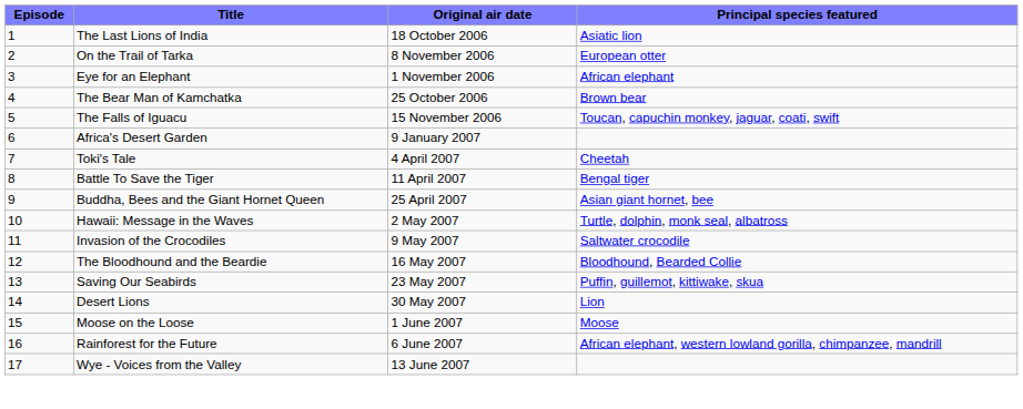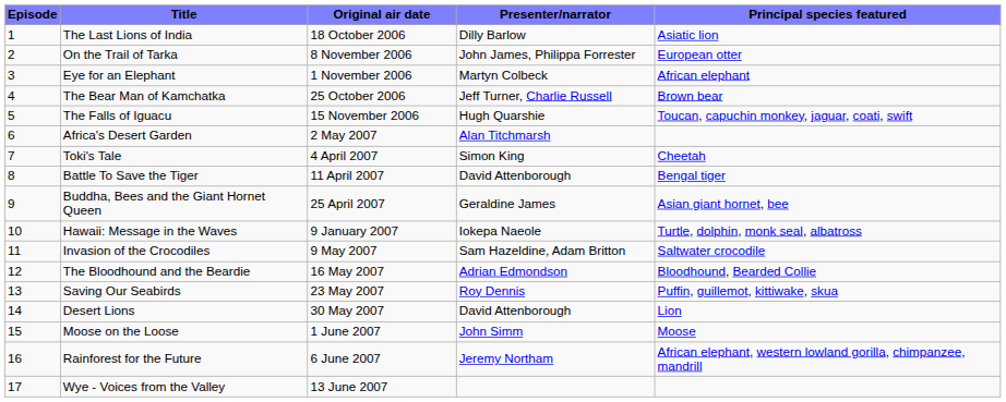+ column: Presenter/narrator | Dilly Barlow | John James, Philippa Forrester | Martyn Colbeck | Jeff Turner, Charlie Russell | Hugh Quarshie | Alan Titchmarsh | Simon King | David Attenborough | Geraldine James | Iokepa Naeole | Sam Hazeldine, Adam Britton | Adrian Edmondson | Roy Dennis | David Attenborough | John Simm | Jeremy Northam
Africa's Desert Garden | Original air date: 9 January 2007 -> 2 May 2007
Hawaii: Message in the Waves | Original air date: 2 May 2007 -> 9 January 2007
